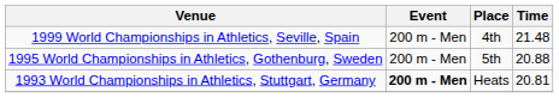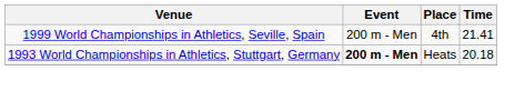1999 World Championships in Athletics, Seville, Spain | Time: 21.48 -> 21.41
- row: 1995 World Championships in Athletics, Gothenburg, Sweden | 200 m - Men | 5th | 20.88
1993 World Championships in Athletics, Stuttgart, Germany | Time: 20.81 -> 20.18
